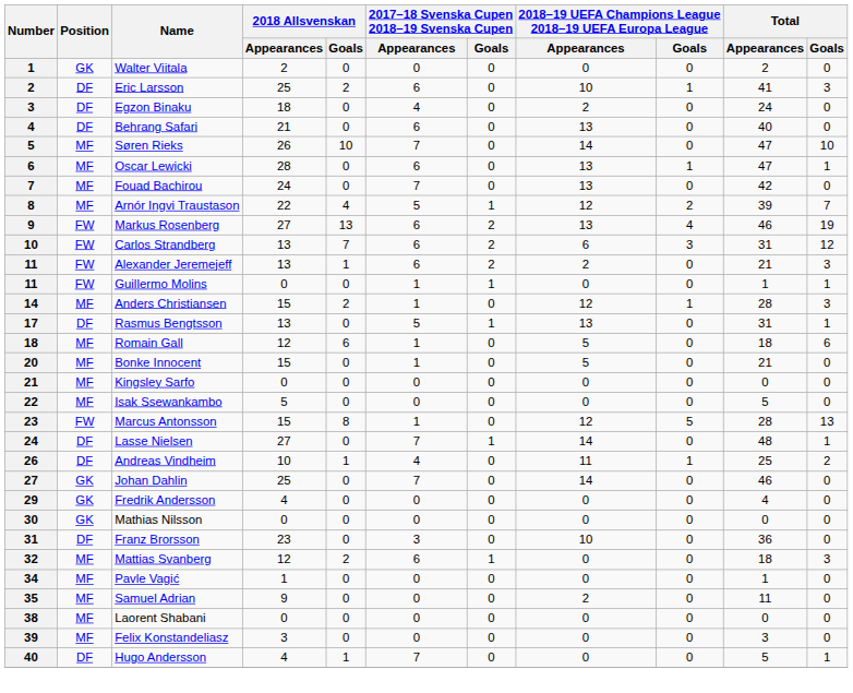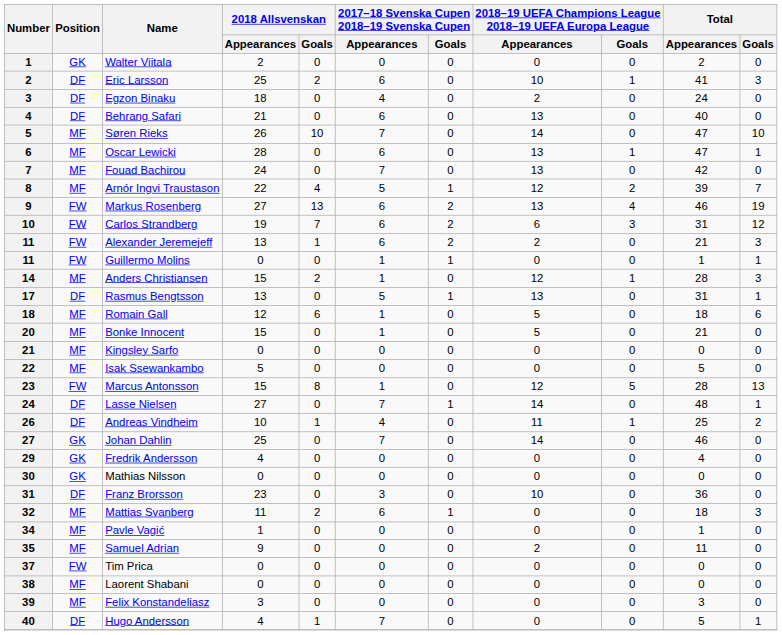Carlos Strandberg | 2018 Allsvenskan / Appearances: 13 -> 19
Mattias Svanberg | 2018 Allsvenskan / Appearances: 12 -> 11
+ row: 37 | FW | Tim Prica | 0 | 0 | 0 | 0 | 0 | 0 | 0 | 0
